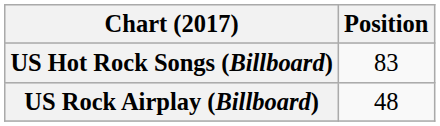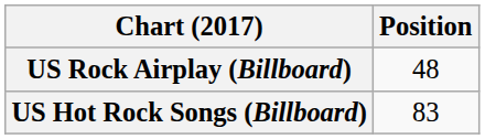rows swapped: US Hot Rock Songs (Billboard) <-> US Rock Airplay (Billboard)
